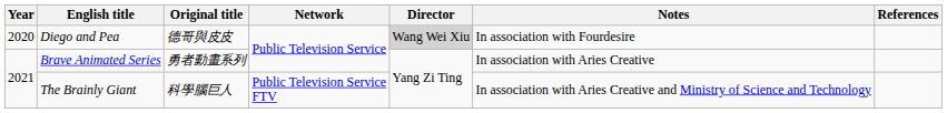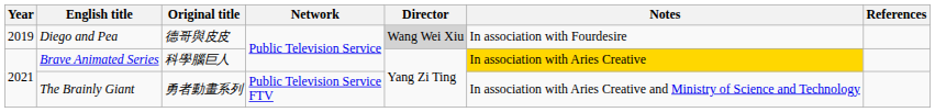Diego and Pea | Year: 2020 -> 2019
Brave Animated Series | Original title: 勇者動畫系列 -> 科學腦巨人
Brave Animated Series | Notes: no background -> gold background
The Brainly Giant | Original title: 科學腦巨人 -> 勇者動畫系列
